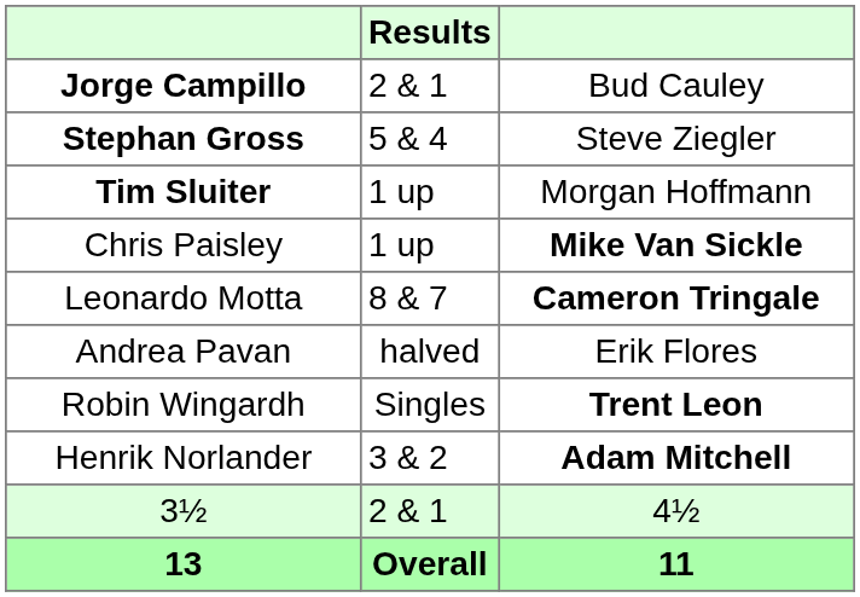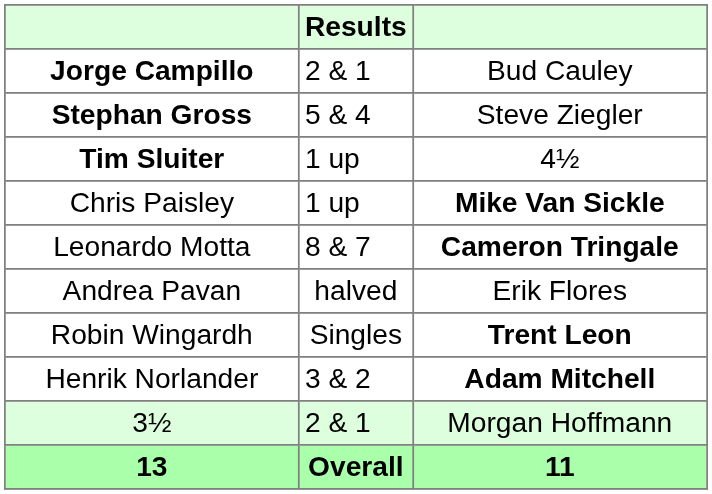Tim Sluiter | column 3: Morgan Hoffmann -> 4½
3½ | column 3: 4½ -> Morgan Hoffmann
